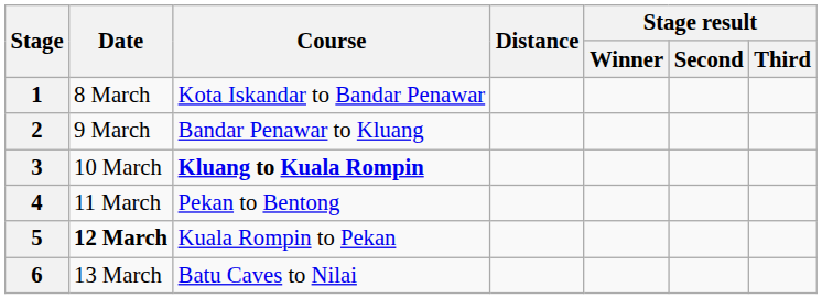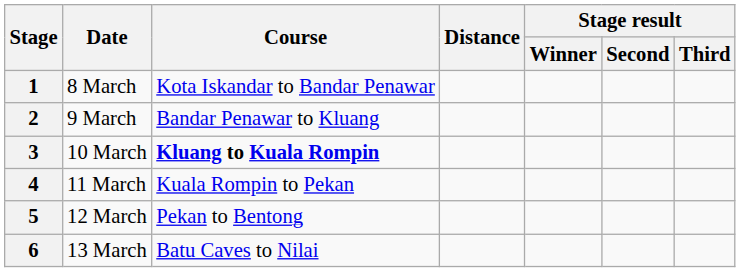4 | Course: Pekan to Bentong -> Kuala Rompin to Pekan
5 | Date: bold -> normal
5 | Course: Kuala Rompin to Pekan -> Pekan to Bentong
